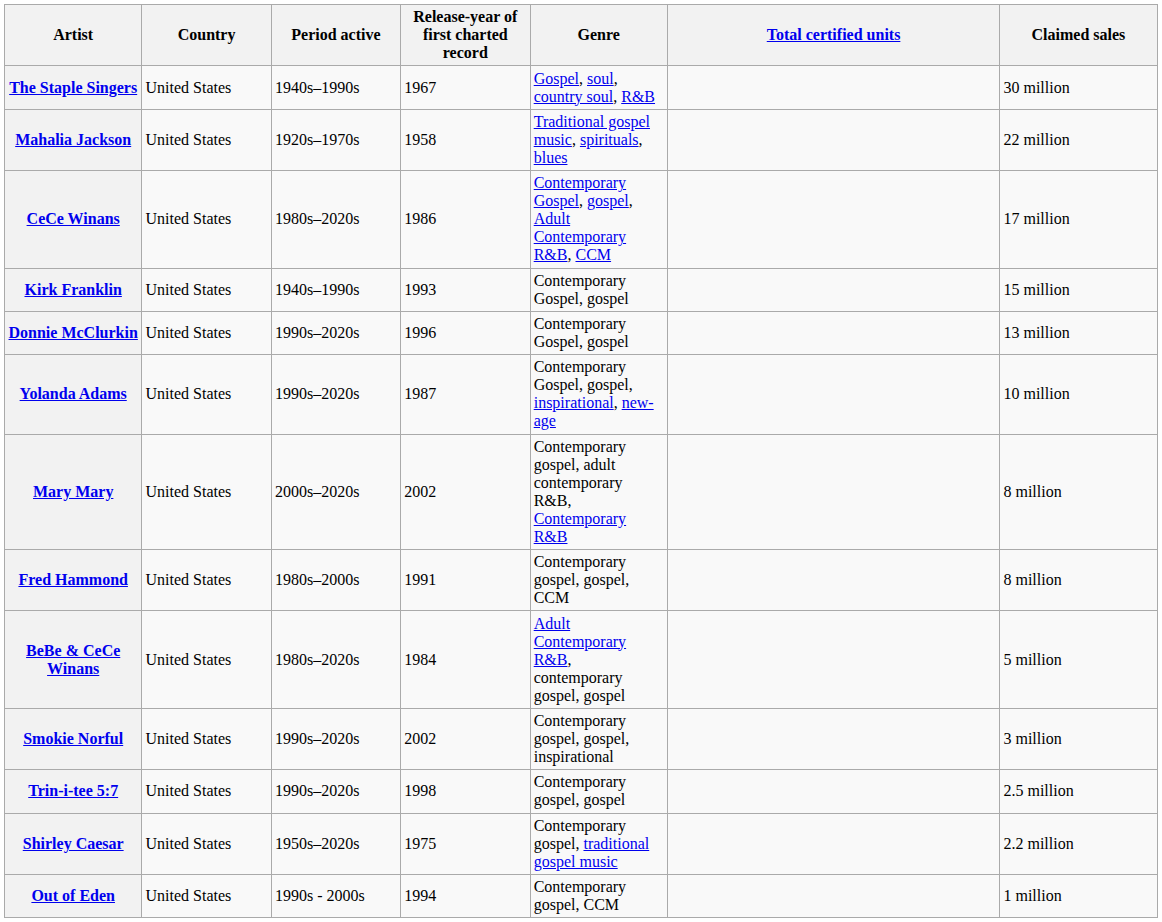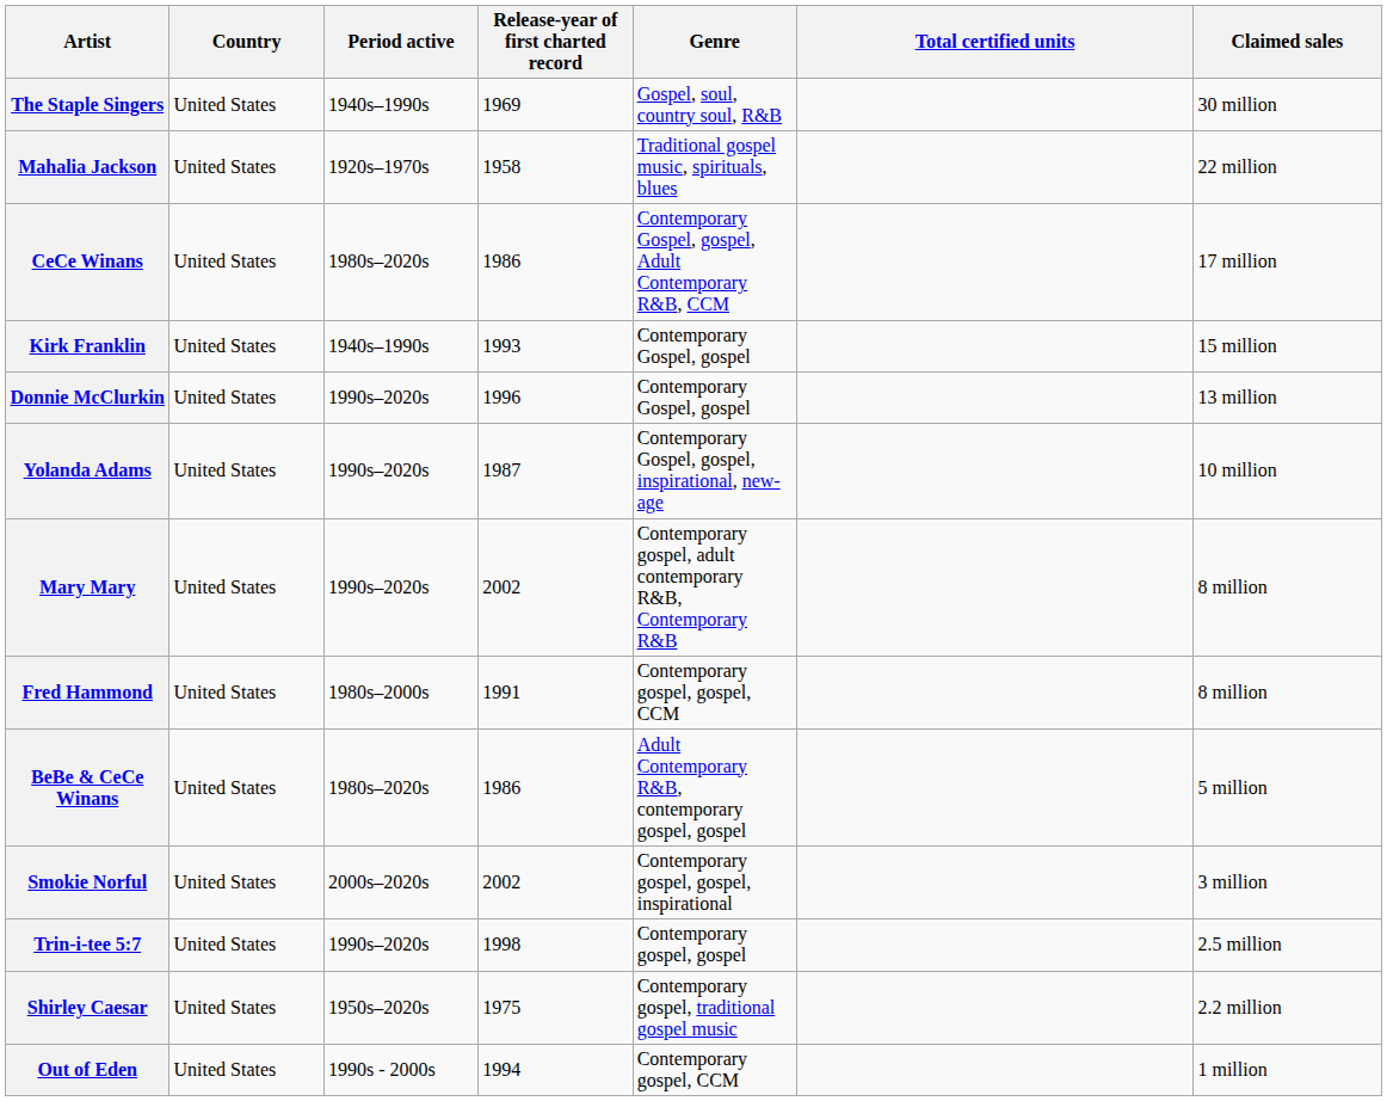The Staple Singers | Release-year of first charted record: 1967 -> 1969
Mary Mary | Period active: 2000s–2020s -> 1990s–2020s
BeBe & CeCe Winans | Release-year of first charted record: 1984 -> 1986
Smokie Norful | Period active: 1990s–2020s -> 2000s–2020s
